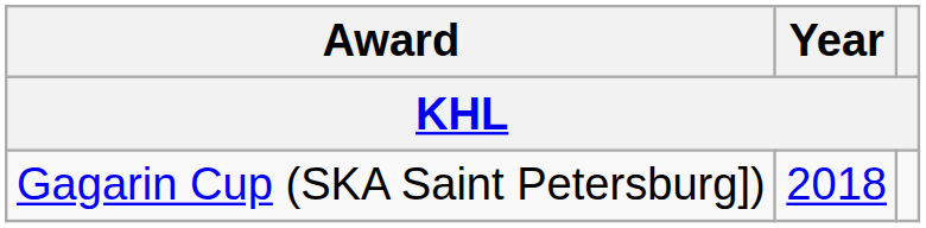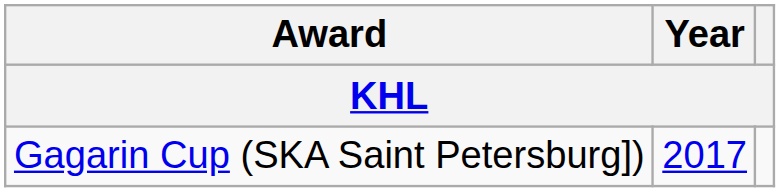Gagarin Cup (SKA Saint Petersburg]) | Year: 2018 -> 2017
